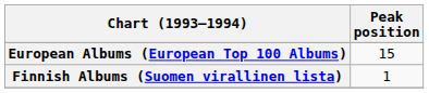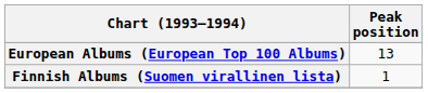European Albums (European Top 100 Albums) | Peak position: 15 -> 13
